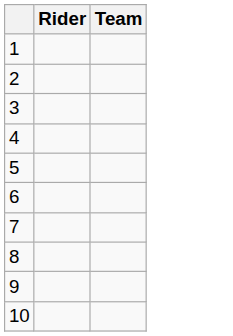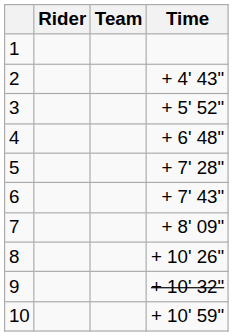+ column: Time | + 4' 43" | + 5' 52" | + 6' 48" | + 7' 28" | + 7' 43" | + 8' 09" | + 10' 26" | + 10' 32" | + 10' 59"
